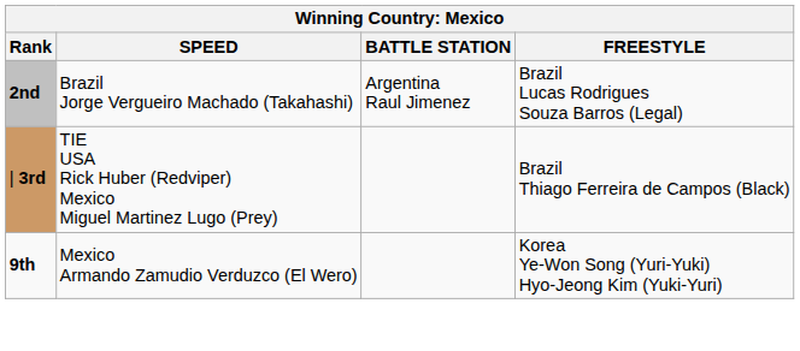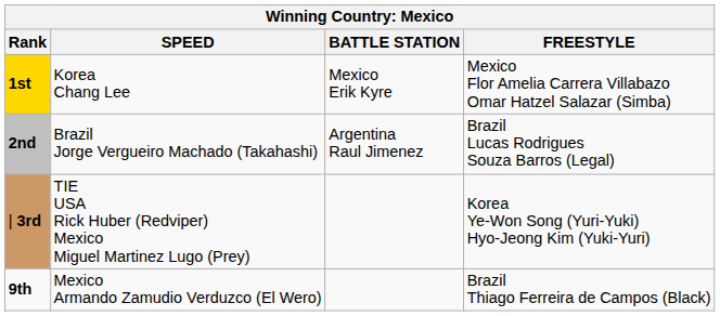+ row: 1st | Korea Chang Lee | Mexico Erik Kyre | Mexico Flor Amelia Carrera Villabazo Omar Hatzel Salazar (Simba)
| 3rd | FREESTYLE: Brazil Thiago Ferreira de Campos (Black) -> Korea Ye-Won Song (Yuri-Yuki) Hyo-Jeong Kim (Yuki-Yuri)
9th | FREESTYLE: Korea Ye-Won Song (Yuri-Yuki) Hyo-Jeong Kim (Yuki-Yuri) -> Brazil Thiago Ferreira de Campos (Black)
